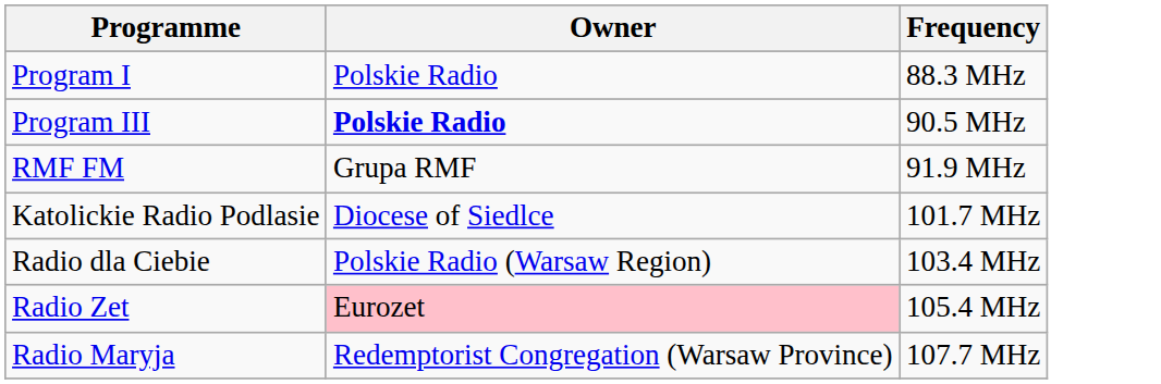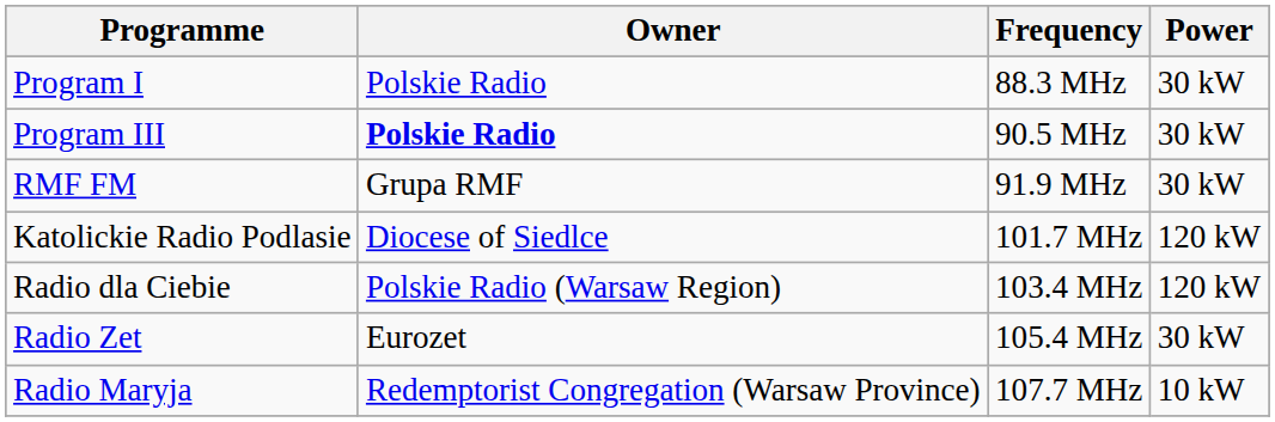+ column: Power | 30 kW | 30 kW | 30 kW | 120 kW | 120 kW | 30 kW | 10 kW
Radio Zet | Owner: pink background -> no background
